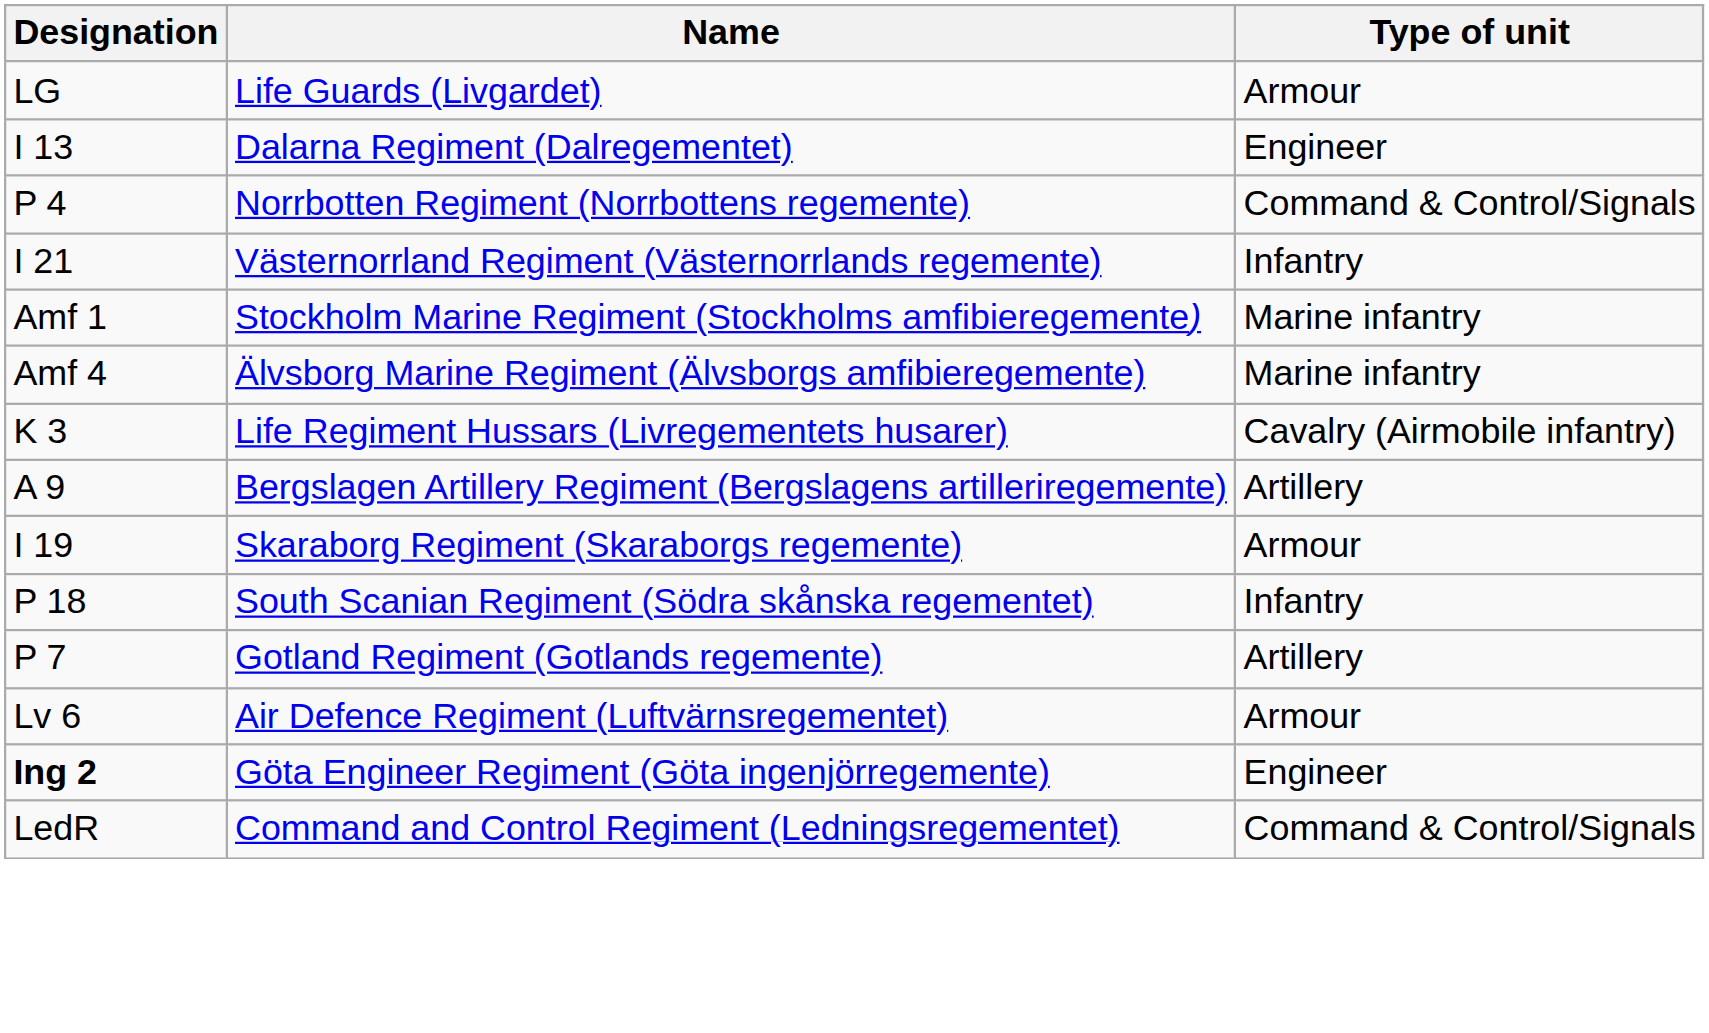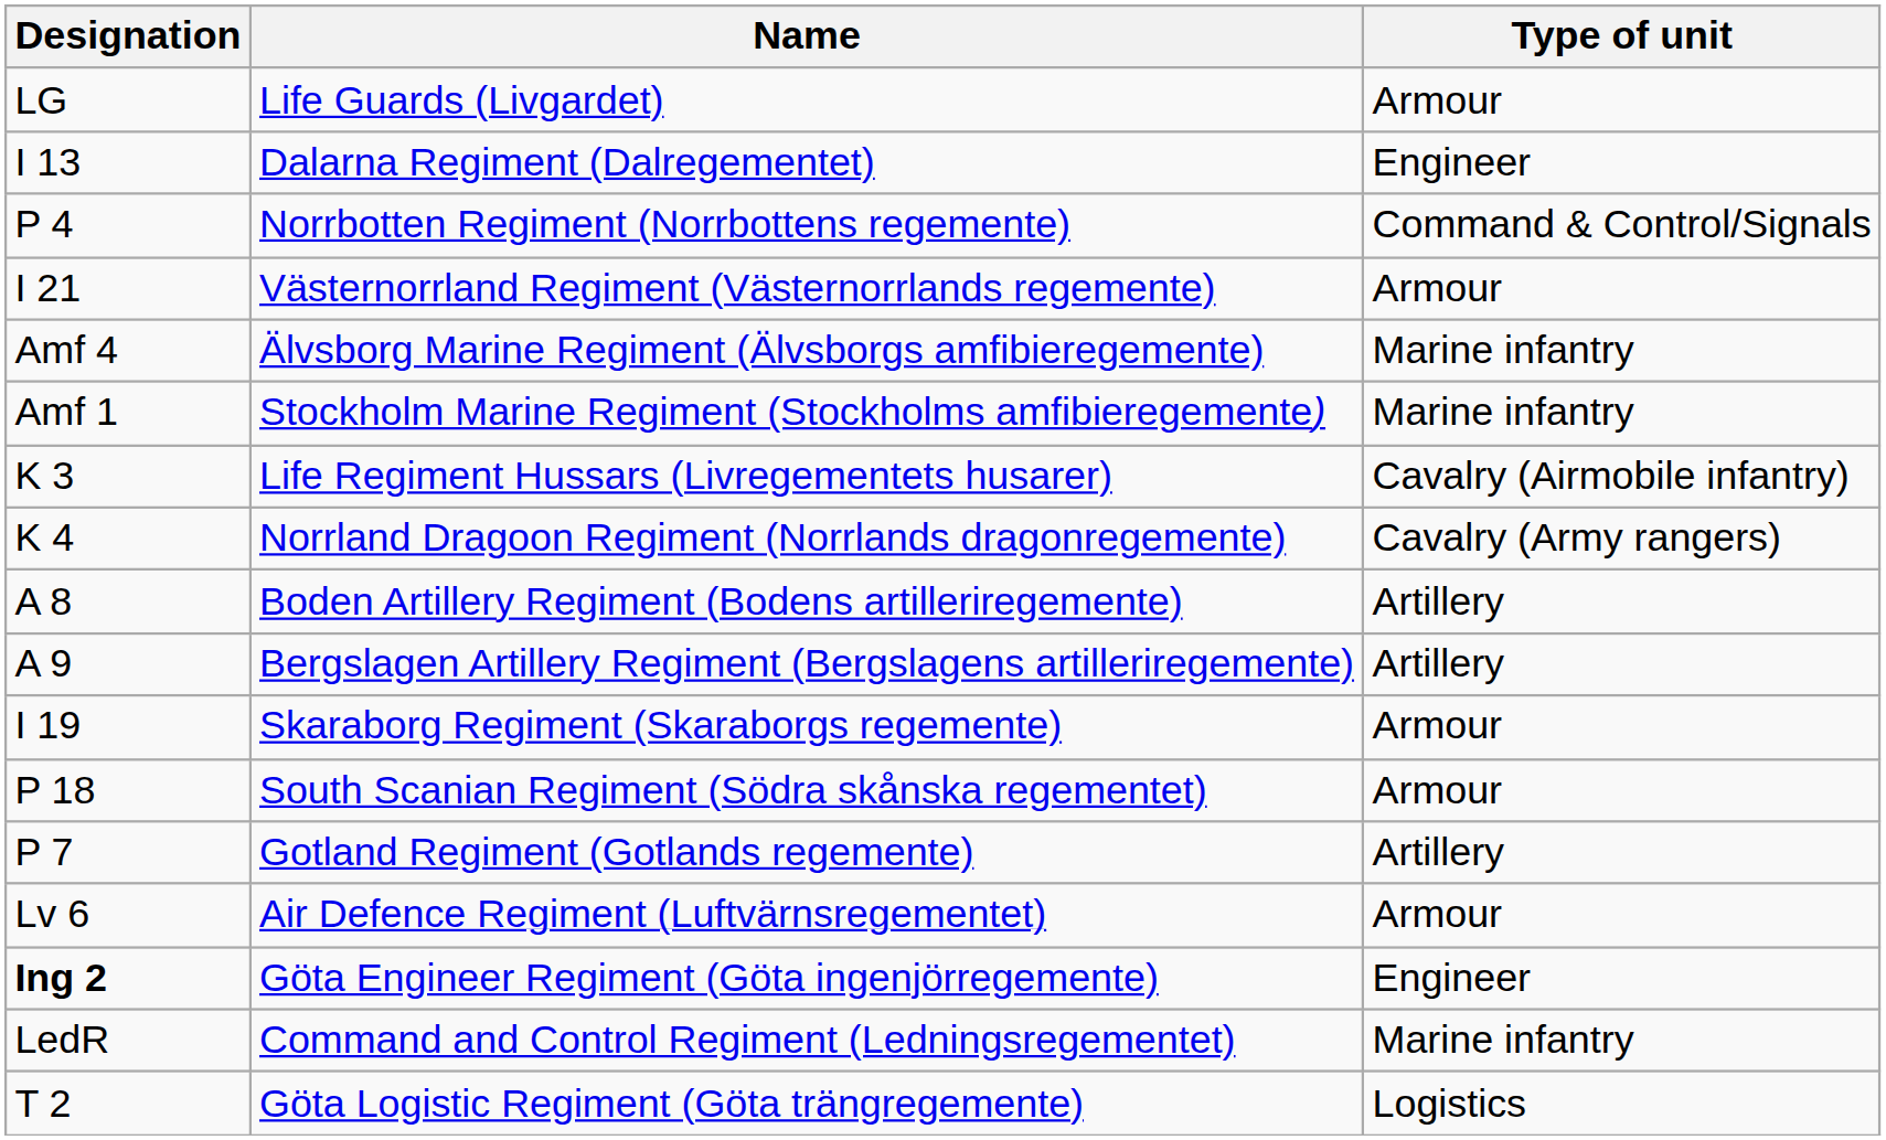Västernorrland Regiment (Västernorrlands regemente) | Type of unit: Infantry -> Armour
rows swapped: Stockholm Marine Regiment (Stockholms amfibieregemente) <-> Älvsborg Marine Regiment (Älvsborgs amfibieregemente)
+ row: K 4 | Norrland Dragoon Regiment (Norrlands dragonregemente) | Cavalry (Army rangers)
+ row: A 8 | Boden Artillery Regiment (Bodens artilleriregemente) | Artillery
South Scanian Regiment (Södra skånska regementet) | Type of unit: Infantry -> Armour
Command and Control Regiment (Ledningsregementet) | Type of unit: Command & Control/Signals -> Marine infantry
+ row: T 2 | Göta Logistic Regiment (Göta trängregemente) | Logistics
